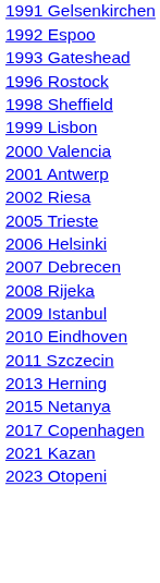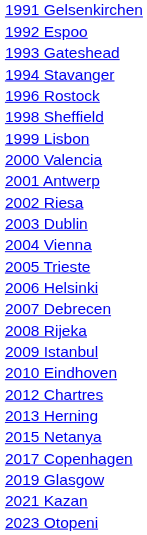+ row: 1994 Stavanger
+ row: 2003 Dublin
+ row: 2004 Vienna
- row: 2011 Szczecin
+ row: 2012 Chartres
+ row: 2019 Glasgow
